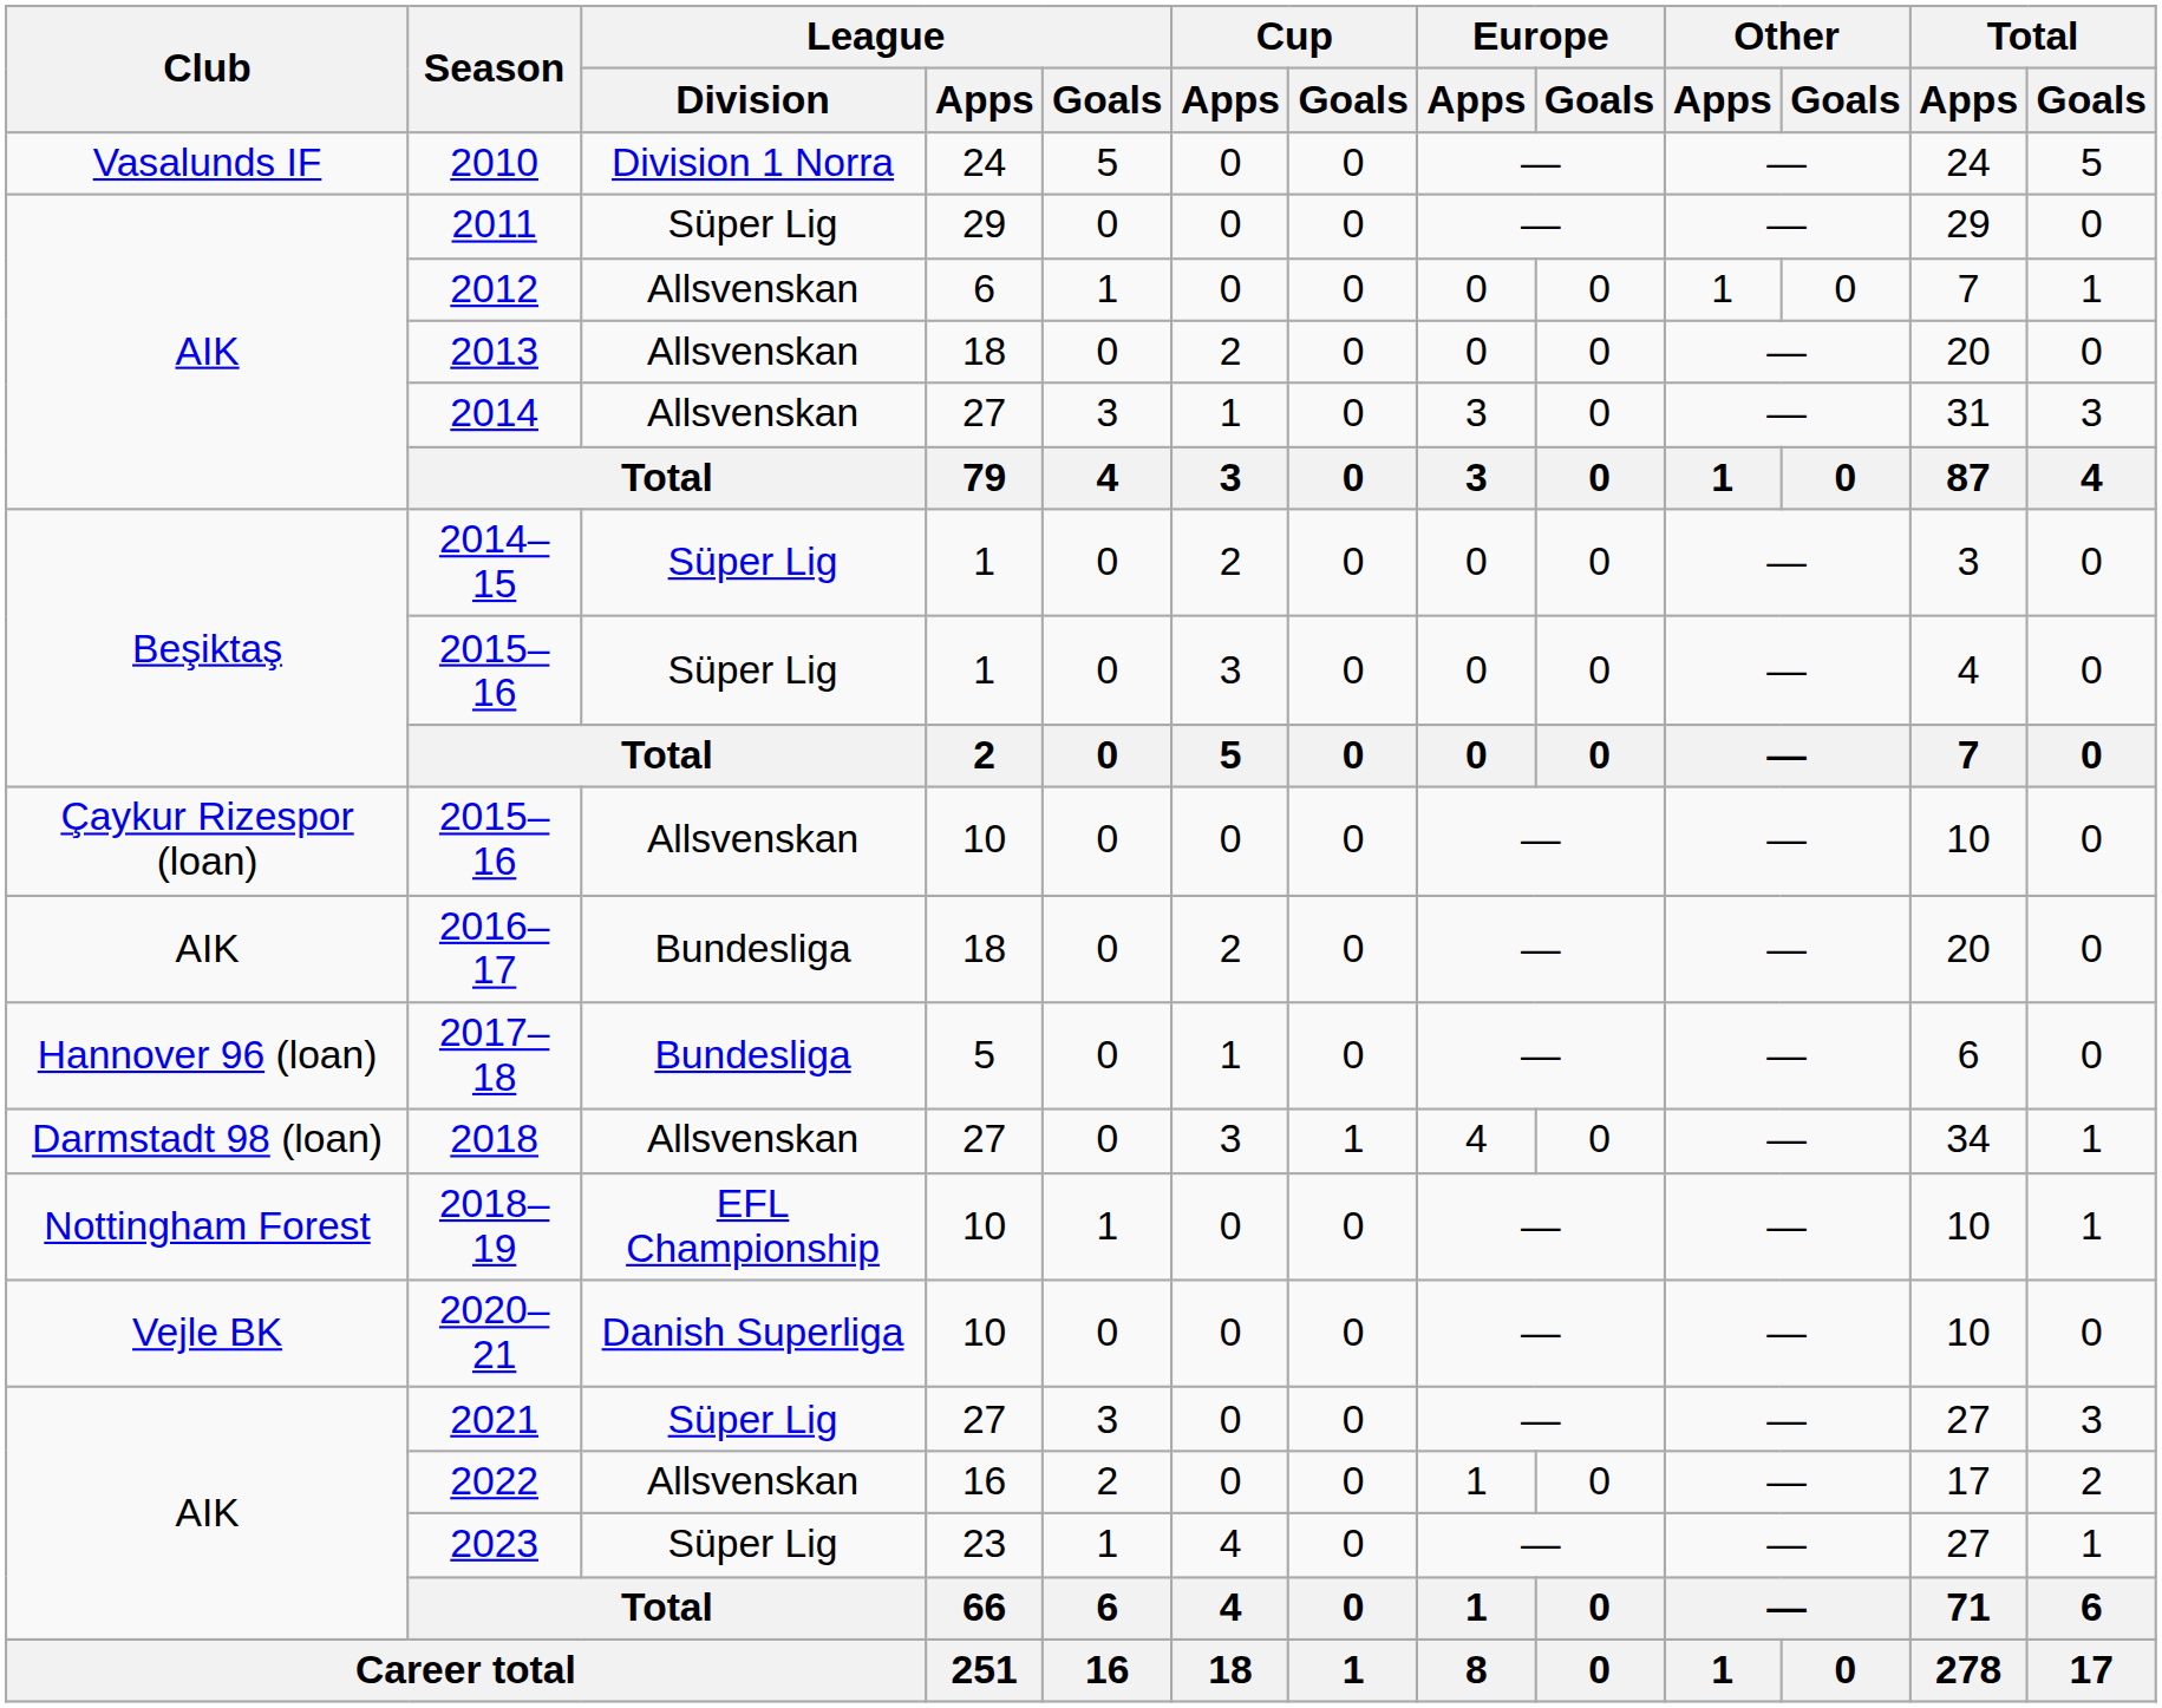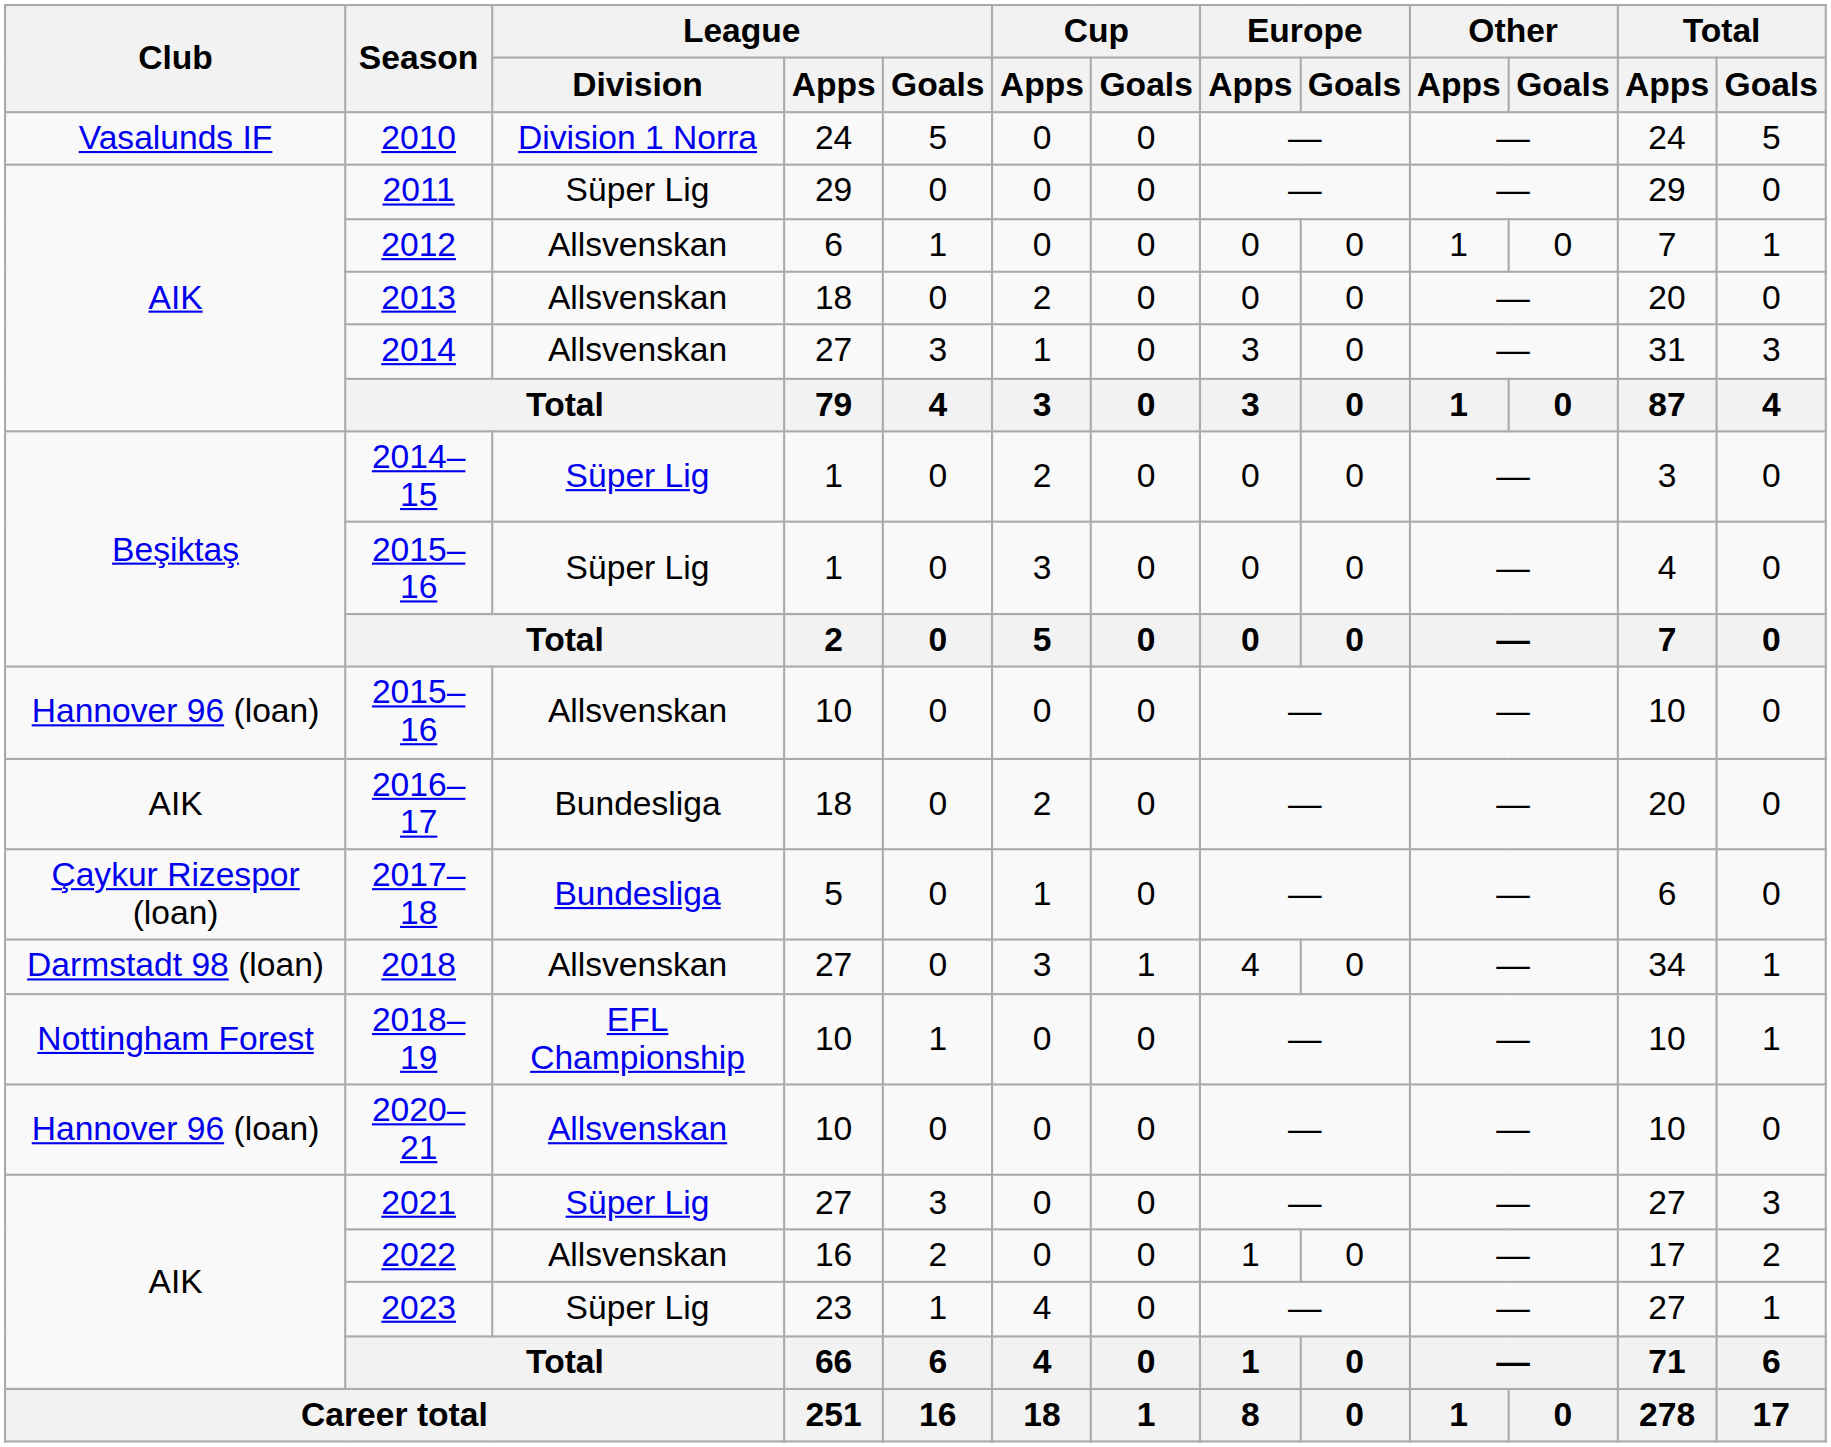2015–16 / 10 | Club: Çaykur Rizespor (loan) -> Hannover 96 (loan)
2017–18 | Club: Hannover 96 (loan) -> Çaykur Rizespor (loan)
2020–21 | Club: Vejle BK -> Hannover 96 (loan)
2020–21 | League / Division: Danish Superliga -> Allsvenskan
